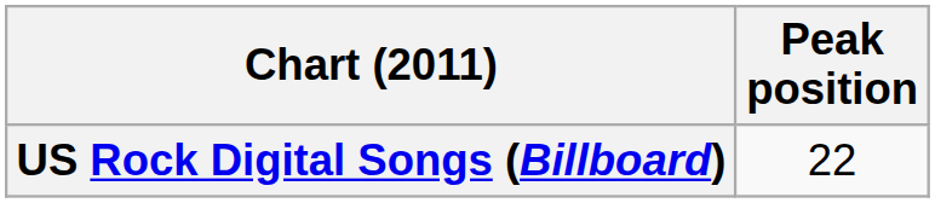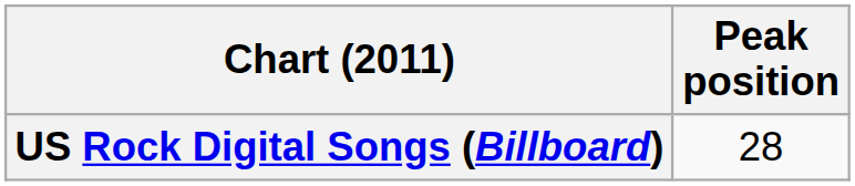US Rock Digital Songs (Billboard) | Peak position: 22 -> 28
